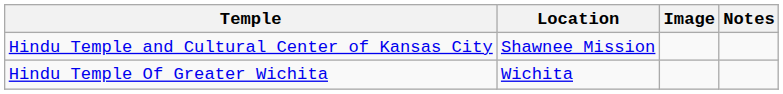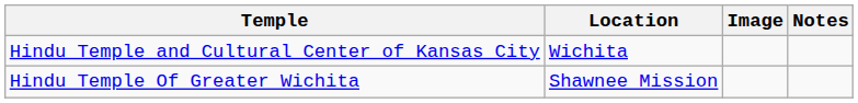Hindu Temple and Cultural Center of Kansas City | Location: Shawnee Mission -> Wichita
Hindu Temple Of Greater Wichita | Location: Wichita -> Shawnee Mission
